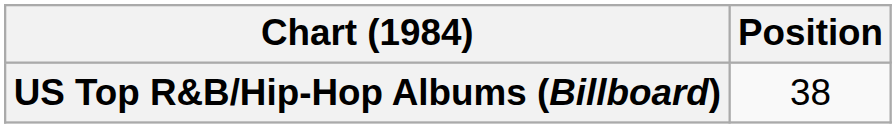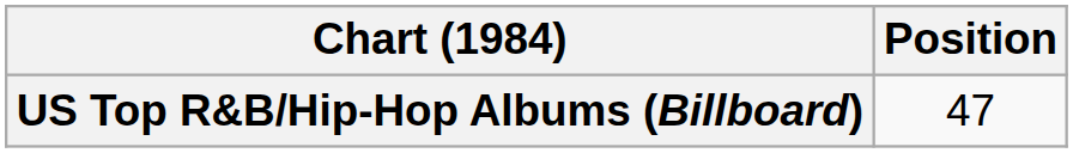US Top R&B/Hip-Hop Albums (Billboard) | Position: 38 -> 47
